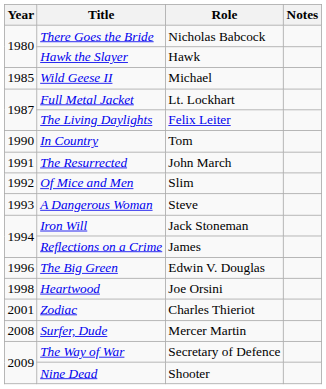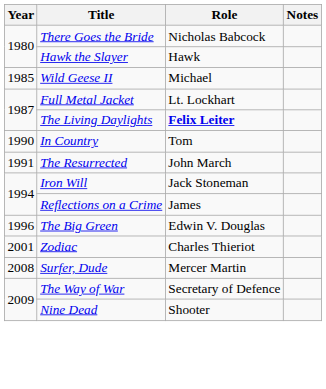The Living Daylights | Role: normal -> bold
- row: 1992 | Of Mice and Men | Slim
- row: 1993 | A Dangerous Woman | Steve
- row: 1998 | Heartwood | Joe Orsini
